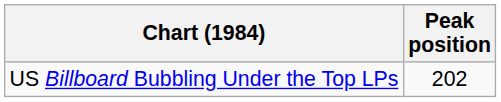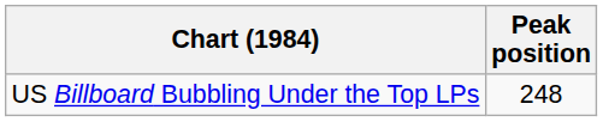US Billboard Bubbling Under the Top LPs | Peak position: 202 -> 248
